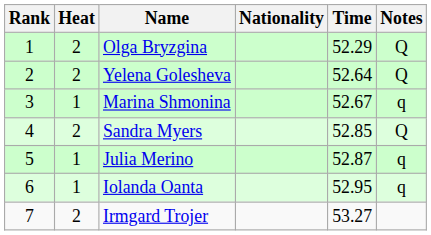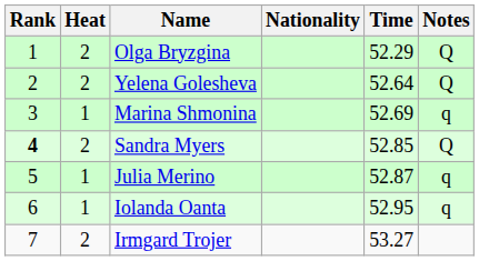Marina Shmonina | Time: 52.67 -> 52.69
Sandra Myers | Rank: normal -> bold
